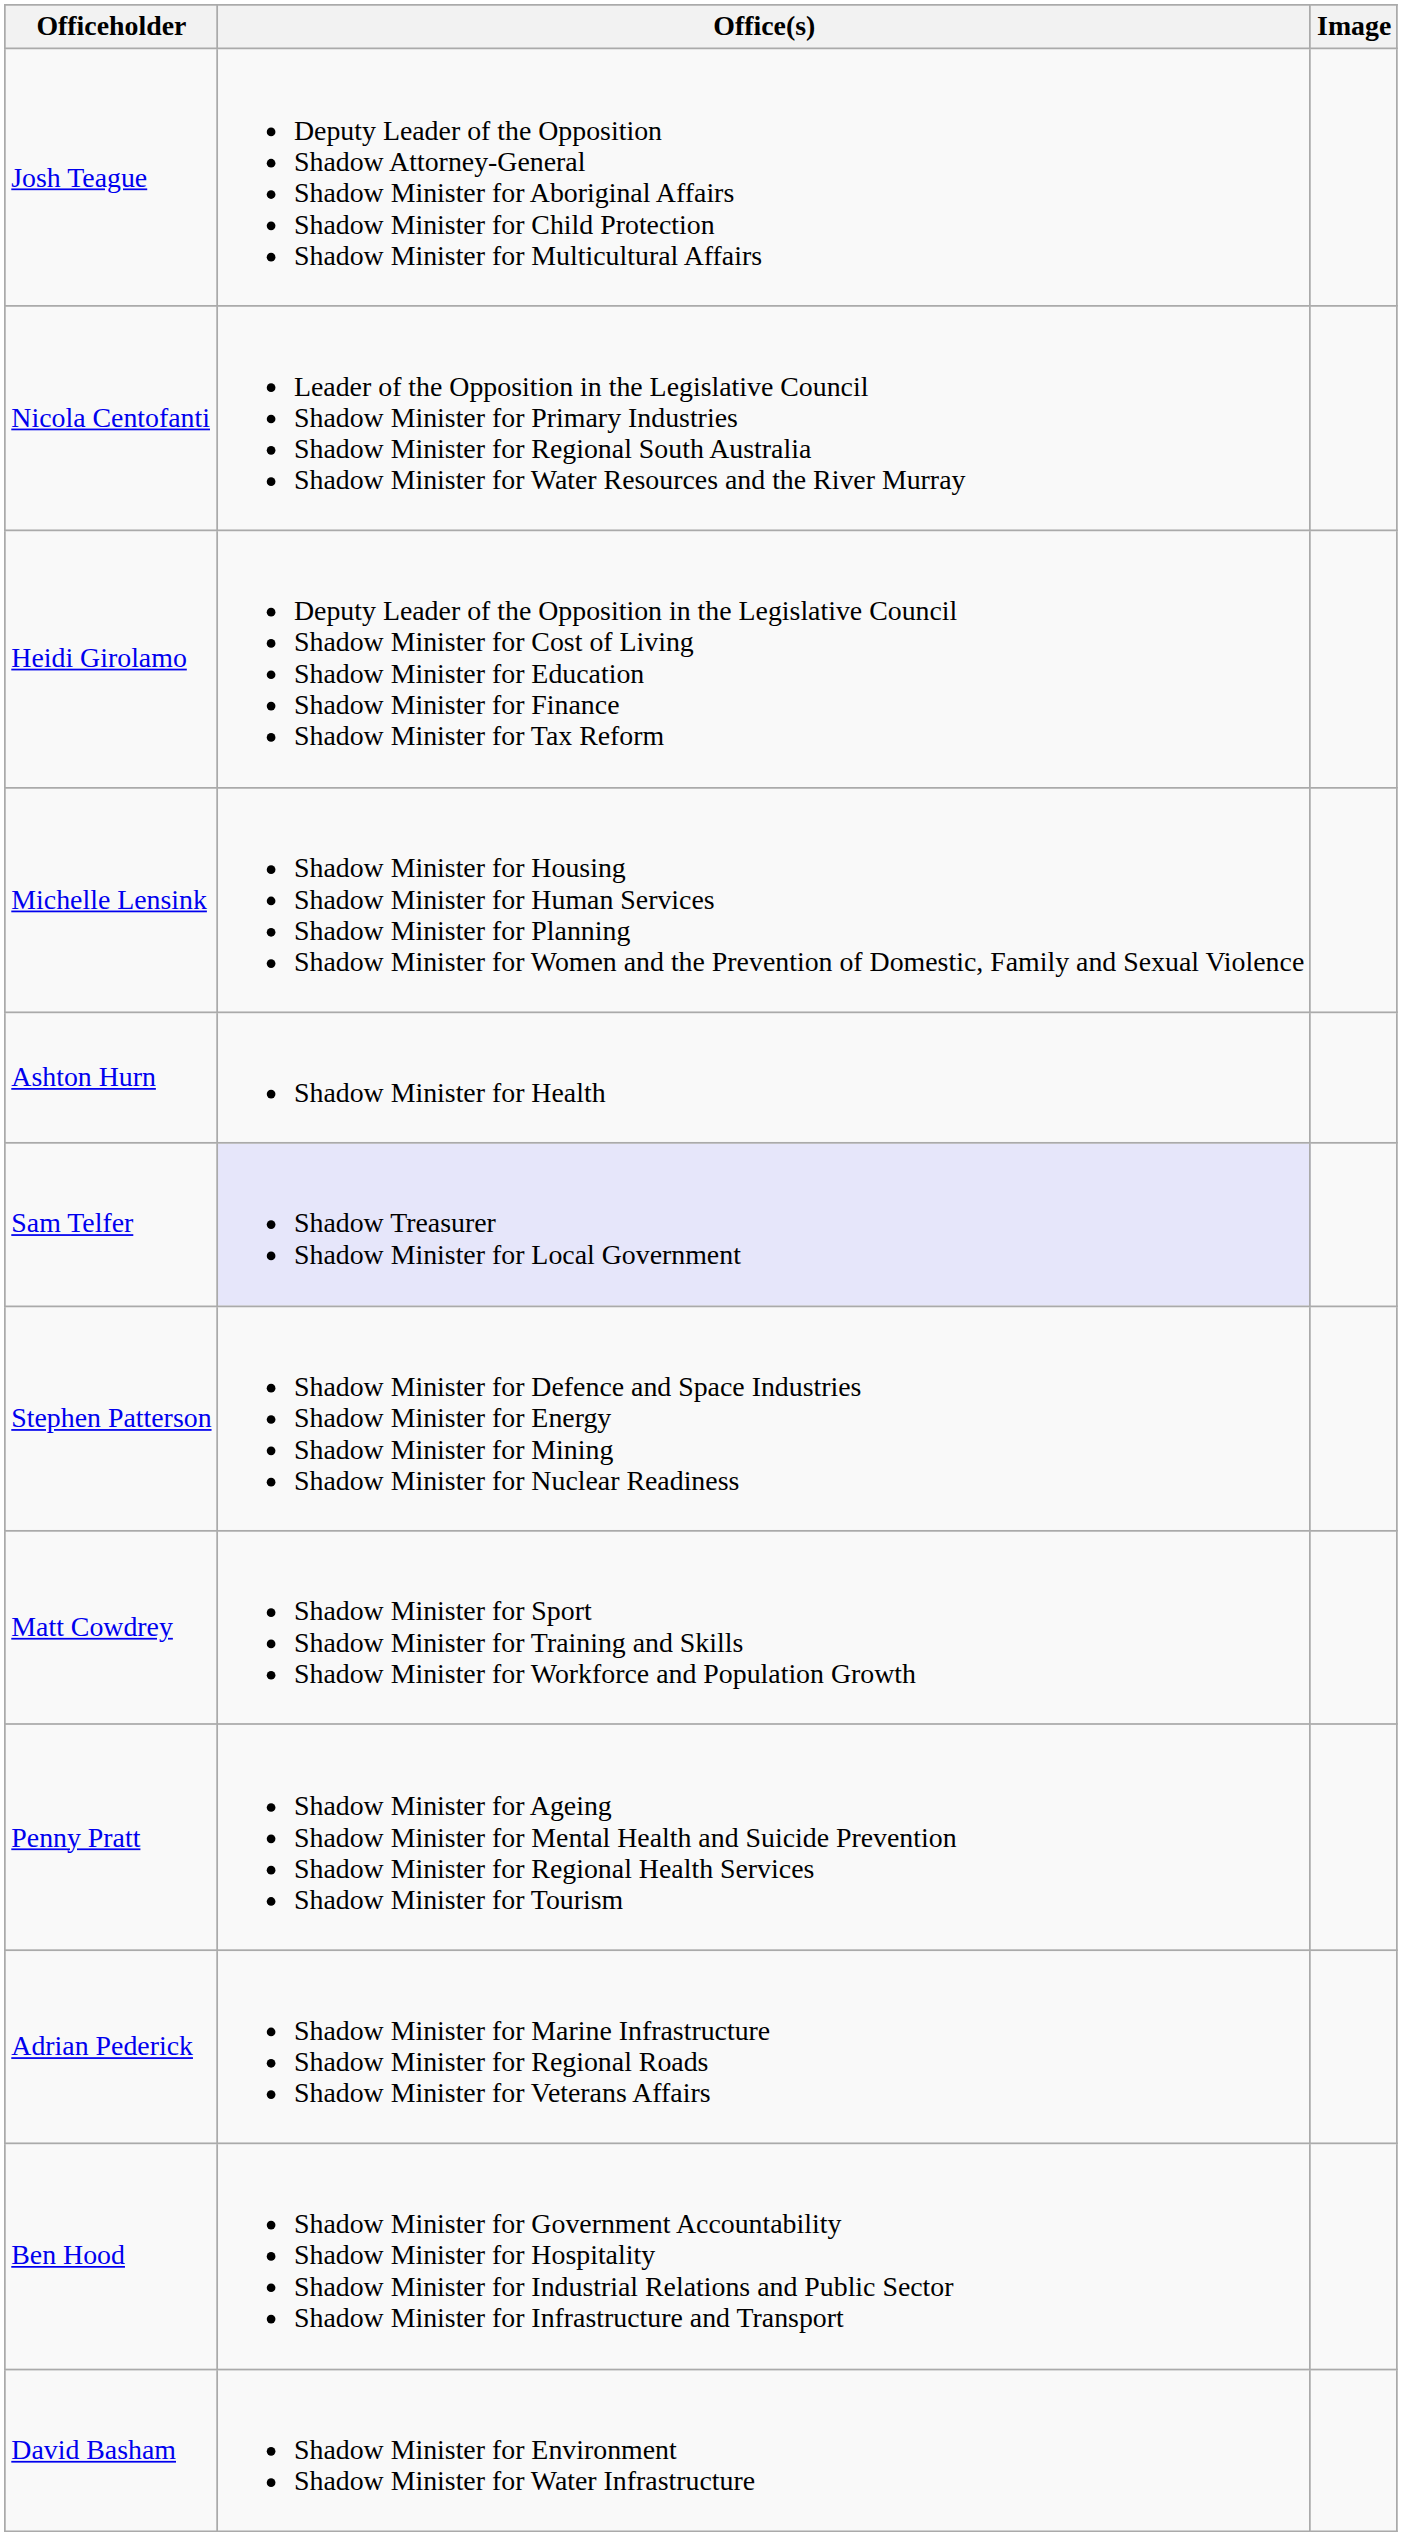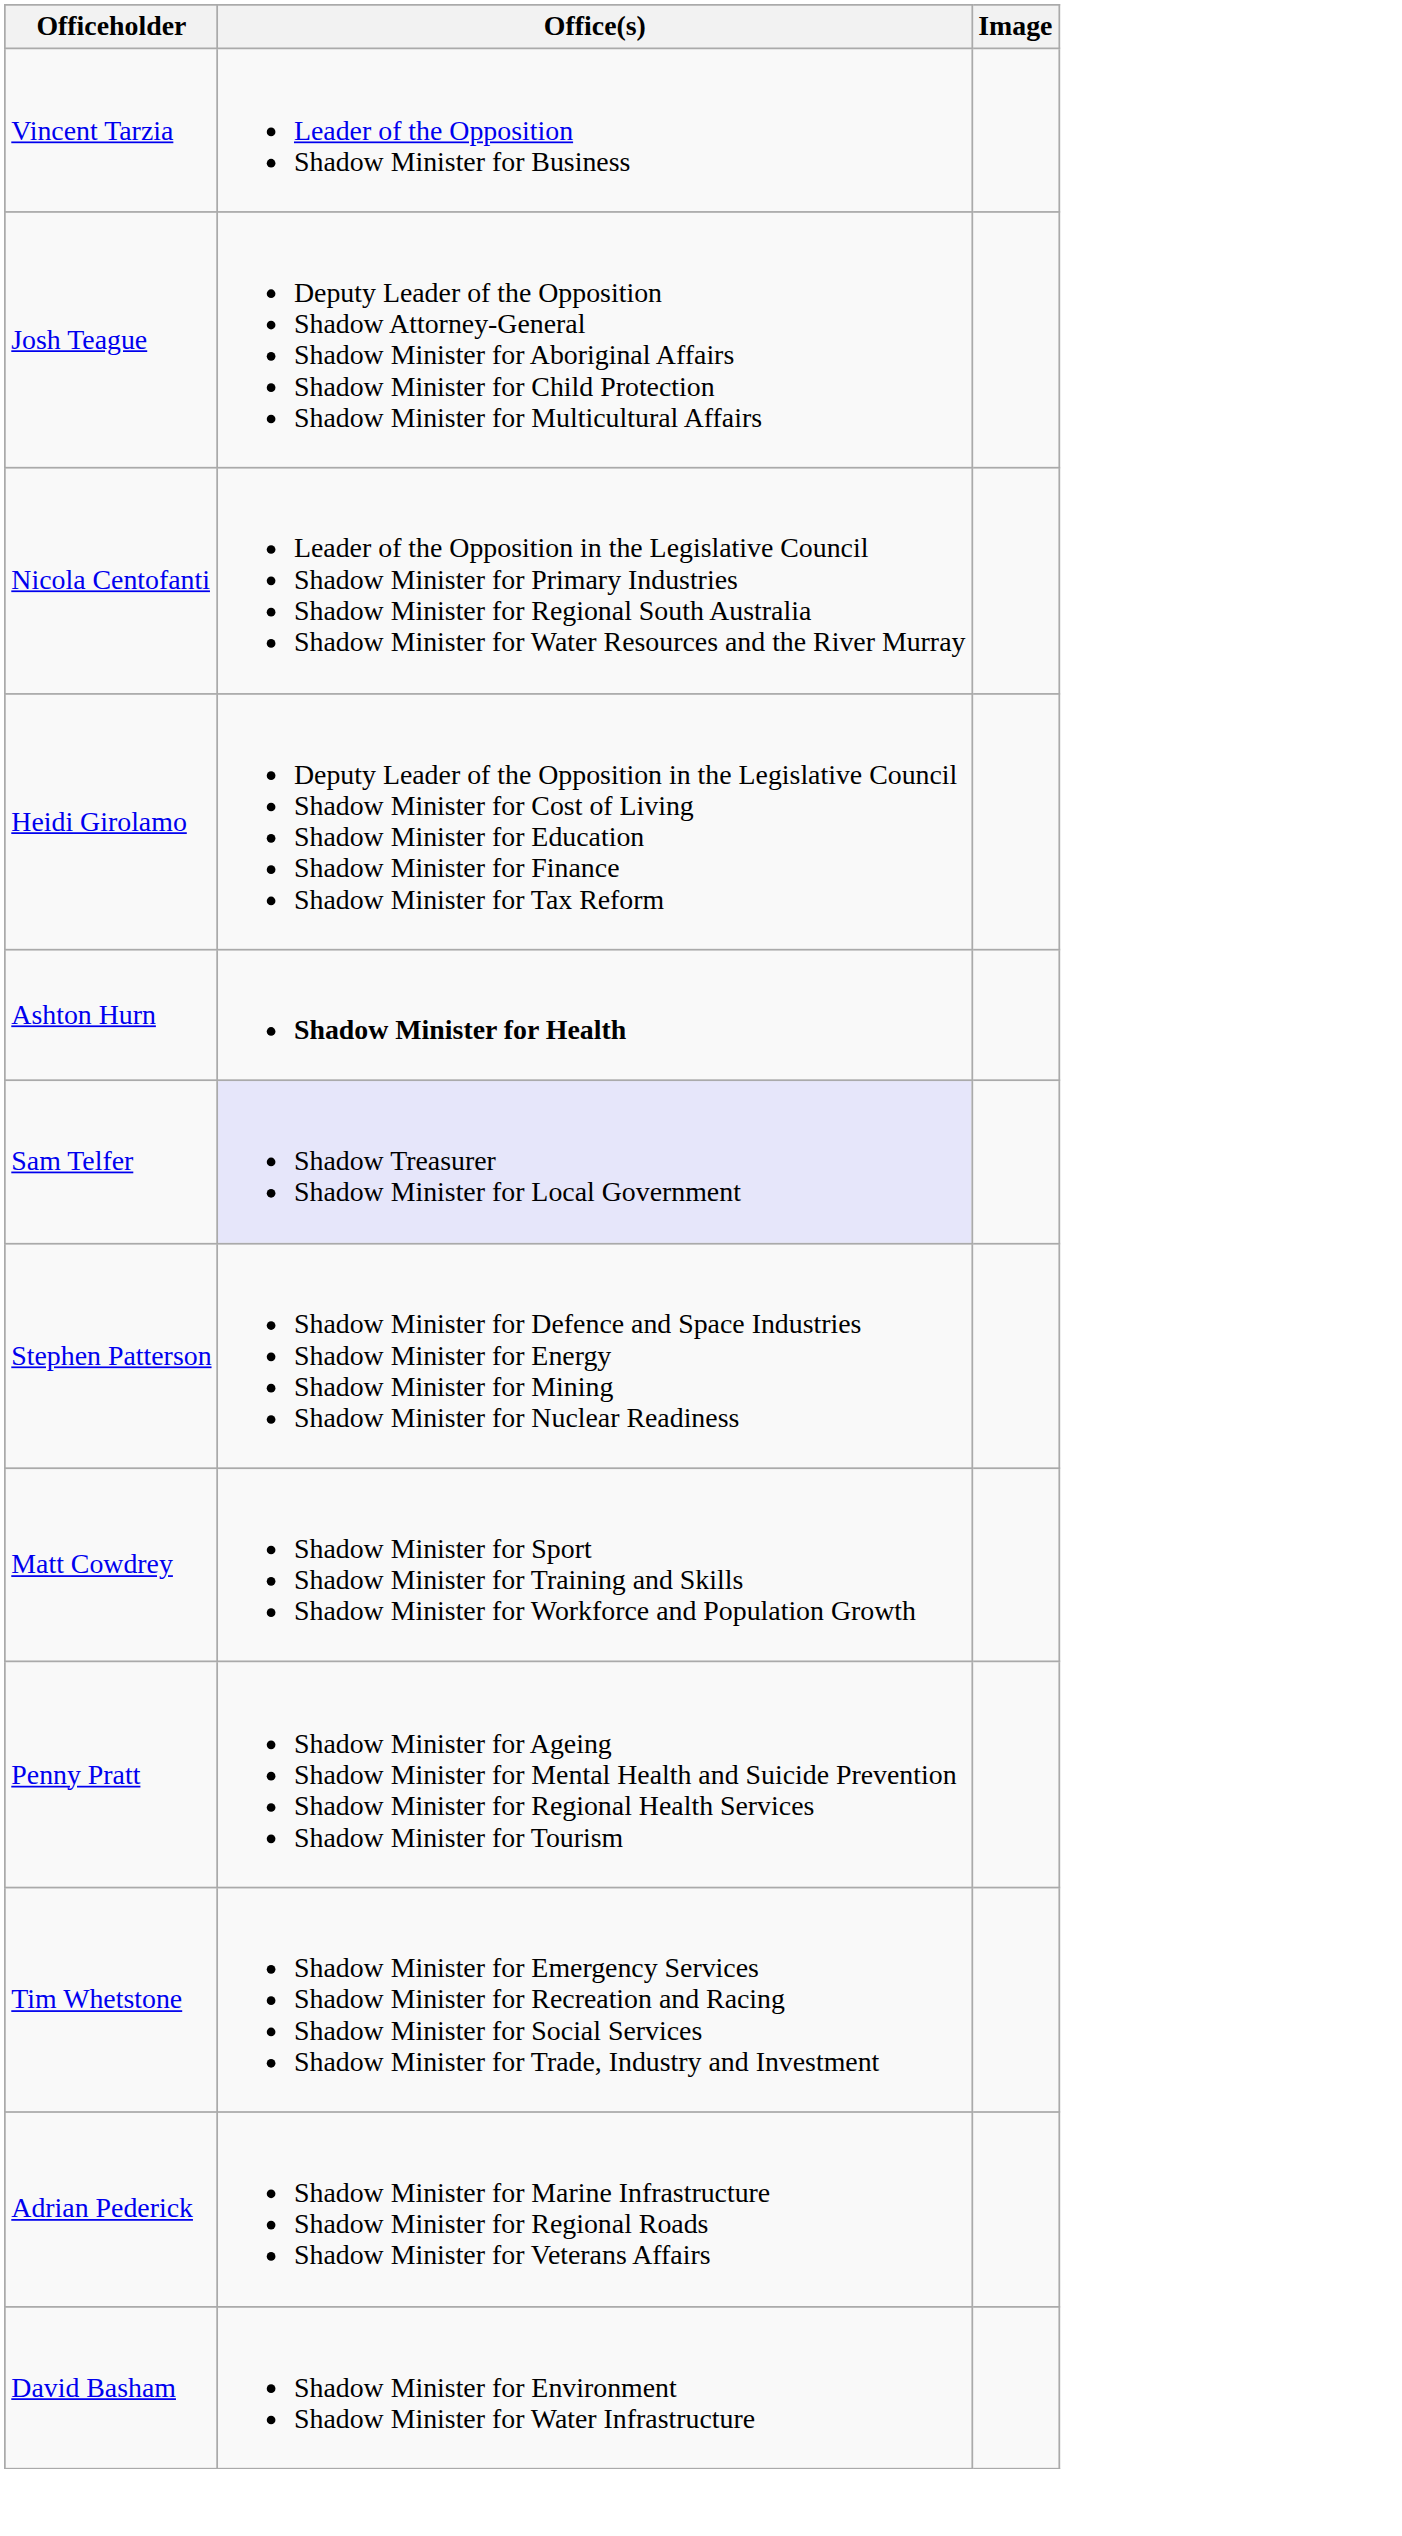+ row: Vincent Tarzia | Leader of the Opposition Shadow Minister for Business
- row: Michelle Lensink | Shadow Minister for Housing Shadow Minister for Human Services Shadow Minister for Planning Shadow Minister for Women and the Prevention of Domestic, Family and Sexual Violence
Ashton Hurn | Office(s): normal -> bold
+ row: Tim Whetstone | Shadow Minister for Emergency Services Shadow Minister for Recreation and Racing Shadow Minister for Social Services Shadow Minister for Trade, Industry and Investment
- row: Ben Hood | Shadow Minister for Government Accountability Shadow Minister for Hospitality Shadow Minister for Industrial Relations and Public Sector Shadow Minister for Infrastructure and Transport
